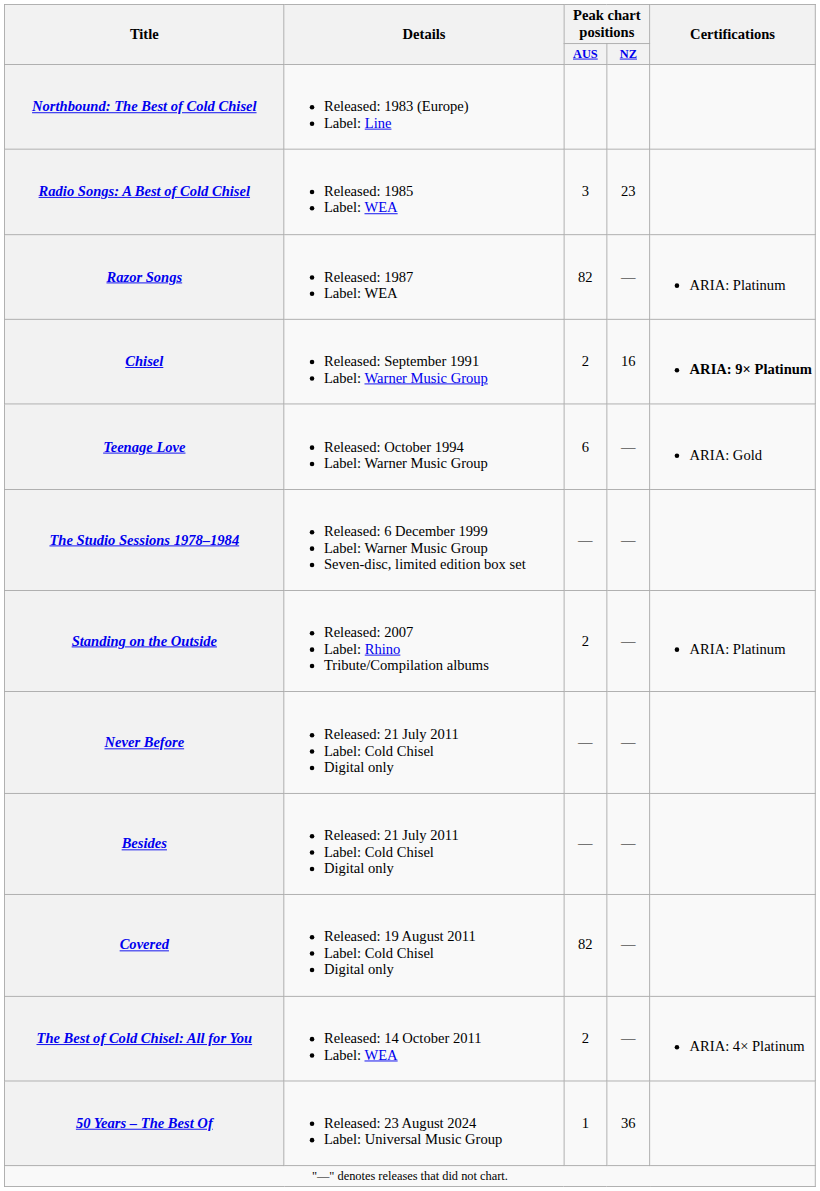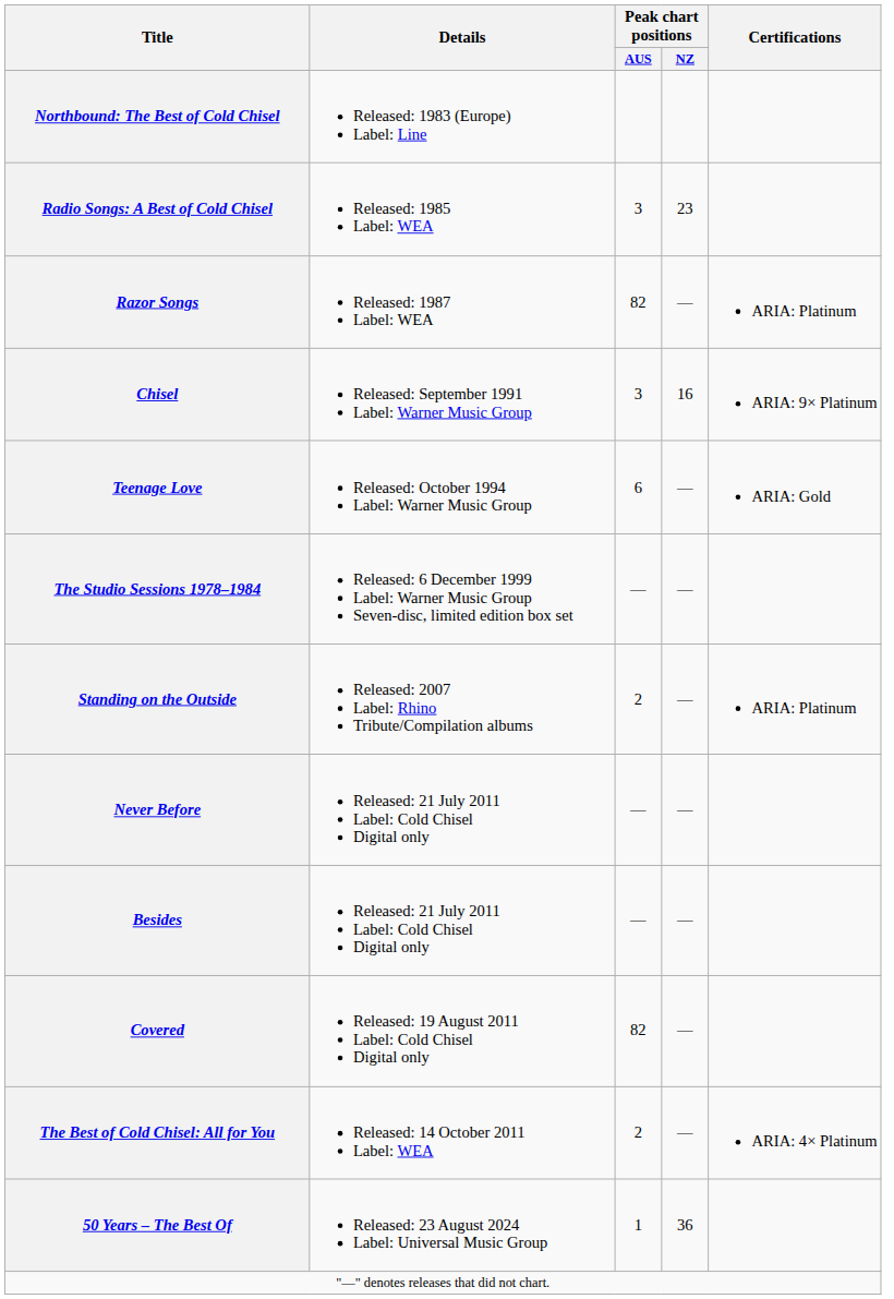Chisel | Peak chart positions / AUS: 2 -> 3
Chisel | Certifications: bold -> normal
